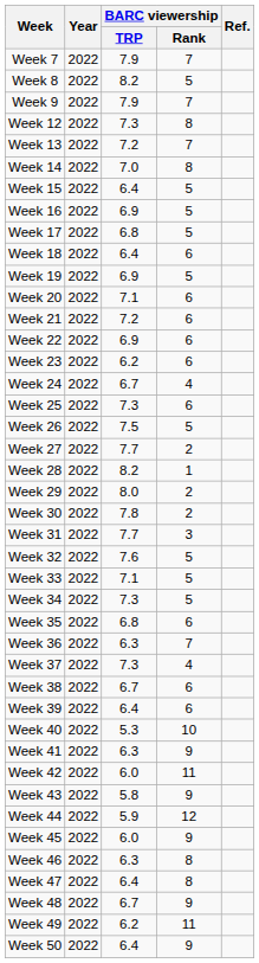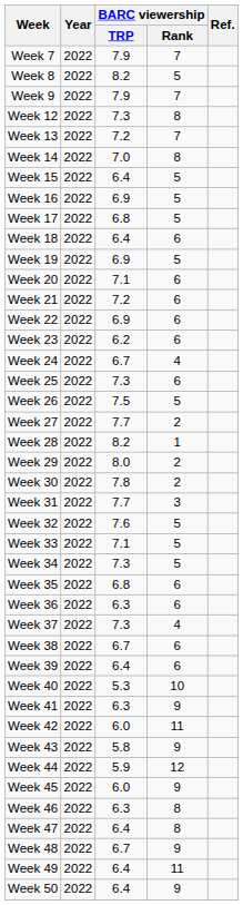Week 36 | BARC viewership / Rank: 7 -> 6
Week 49 | BARC viewership / TRP: 6.2 -> 6.4
